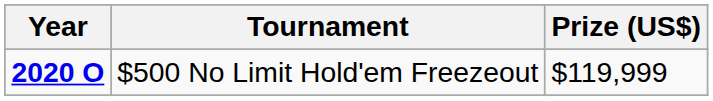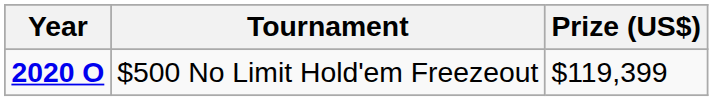$500 No Limit Hold'em Freezeout | Prize (US$): $119,999 -> $119,399
